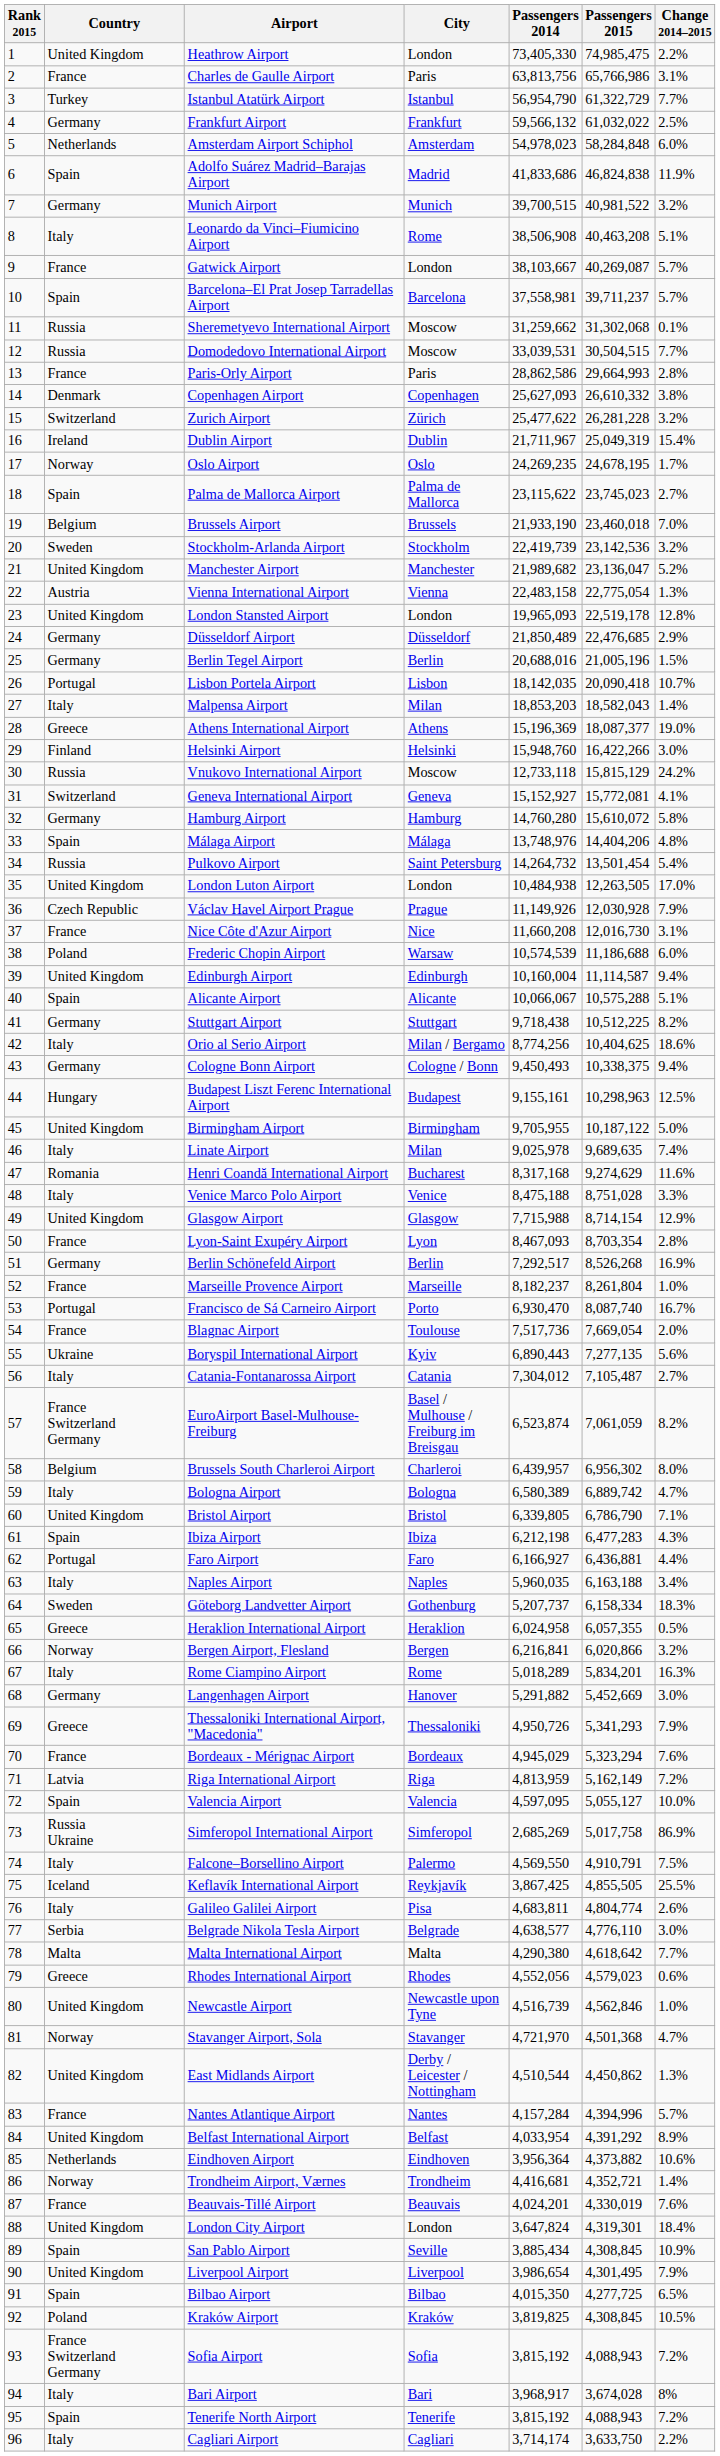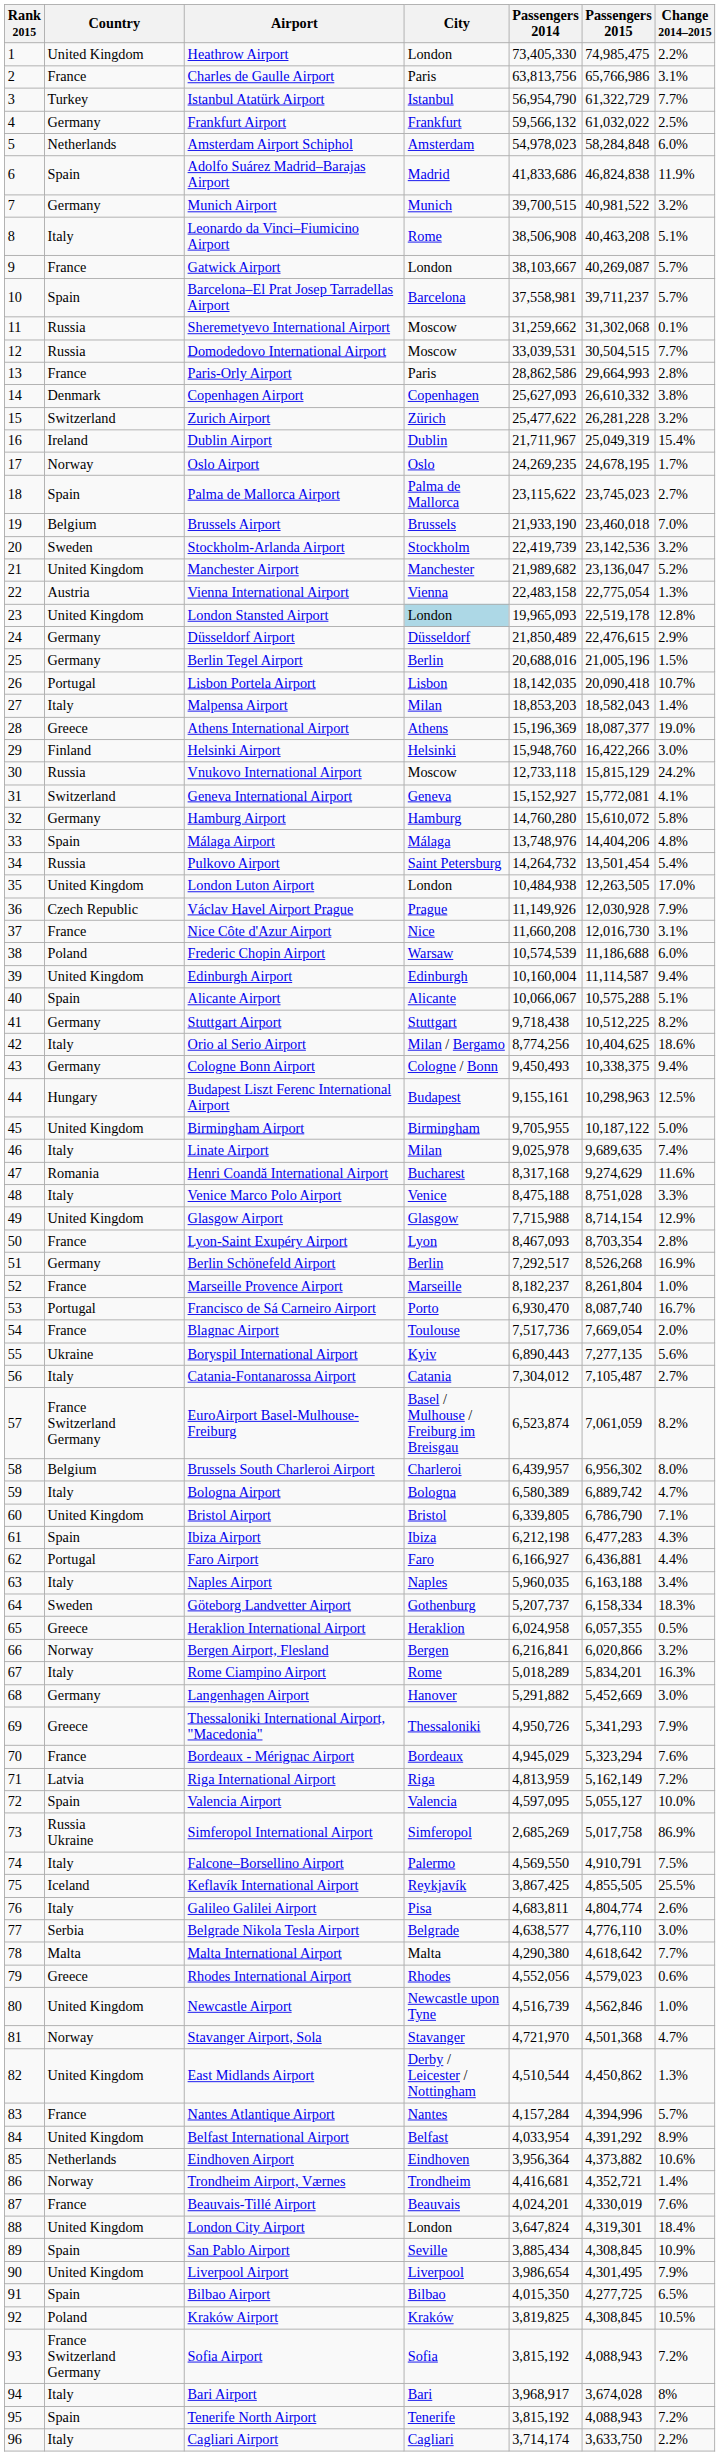London Stansted Airport | City: no background -> lightblue background
Düsseldorf Airport | Passengers 2015: 22,476,685 -> 22,476,615
